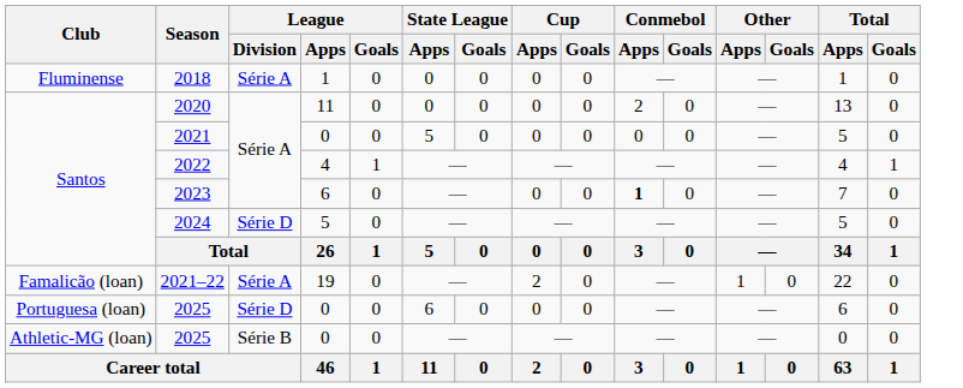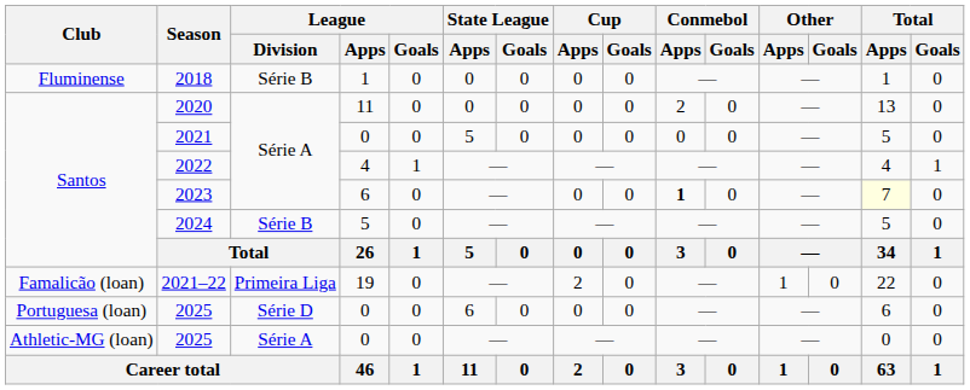2018 | League / Division: Série A -> Série B
2023 | Total / Apps: no background -> lightyellow background
2024 | League / Division: Série D -> Série B
2021–22 | League / Division: Série A -> Primeira Liga
Athletic-MG (loan) / 2025 | League / Division: Série B -> Série A
